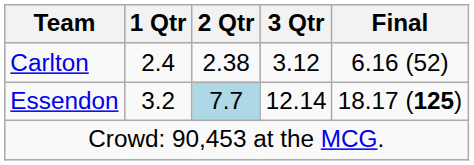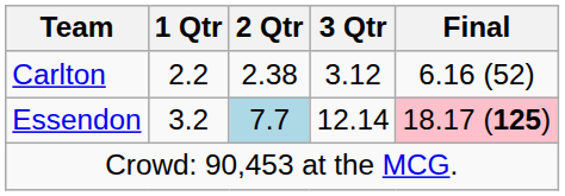Carlton | 1 Qtr: 2.4 -> 2.2
Essendon | Final: no background -> pink background
